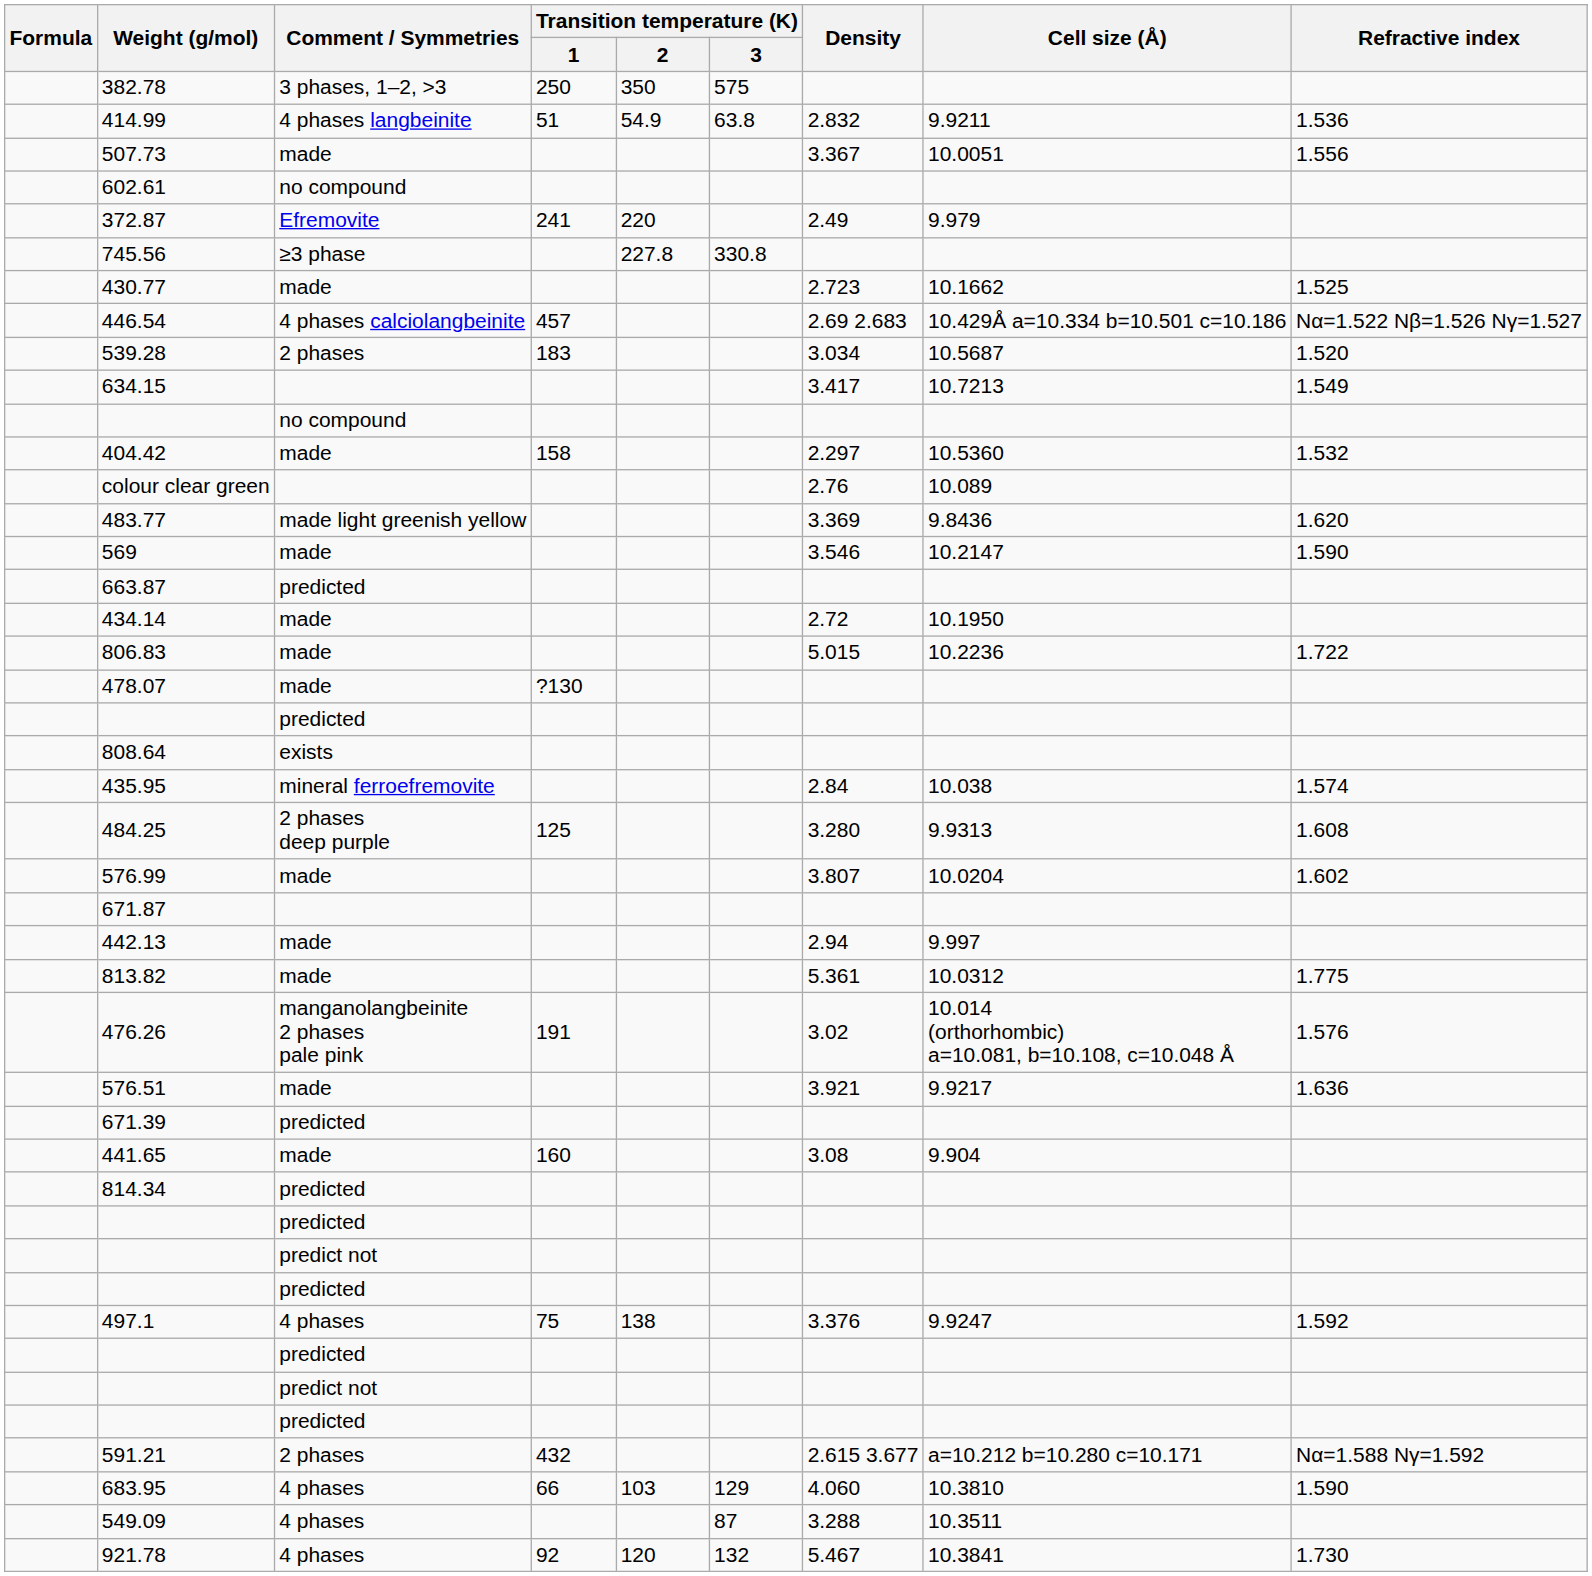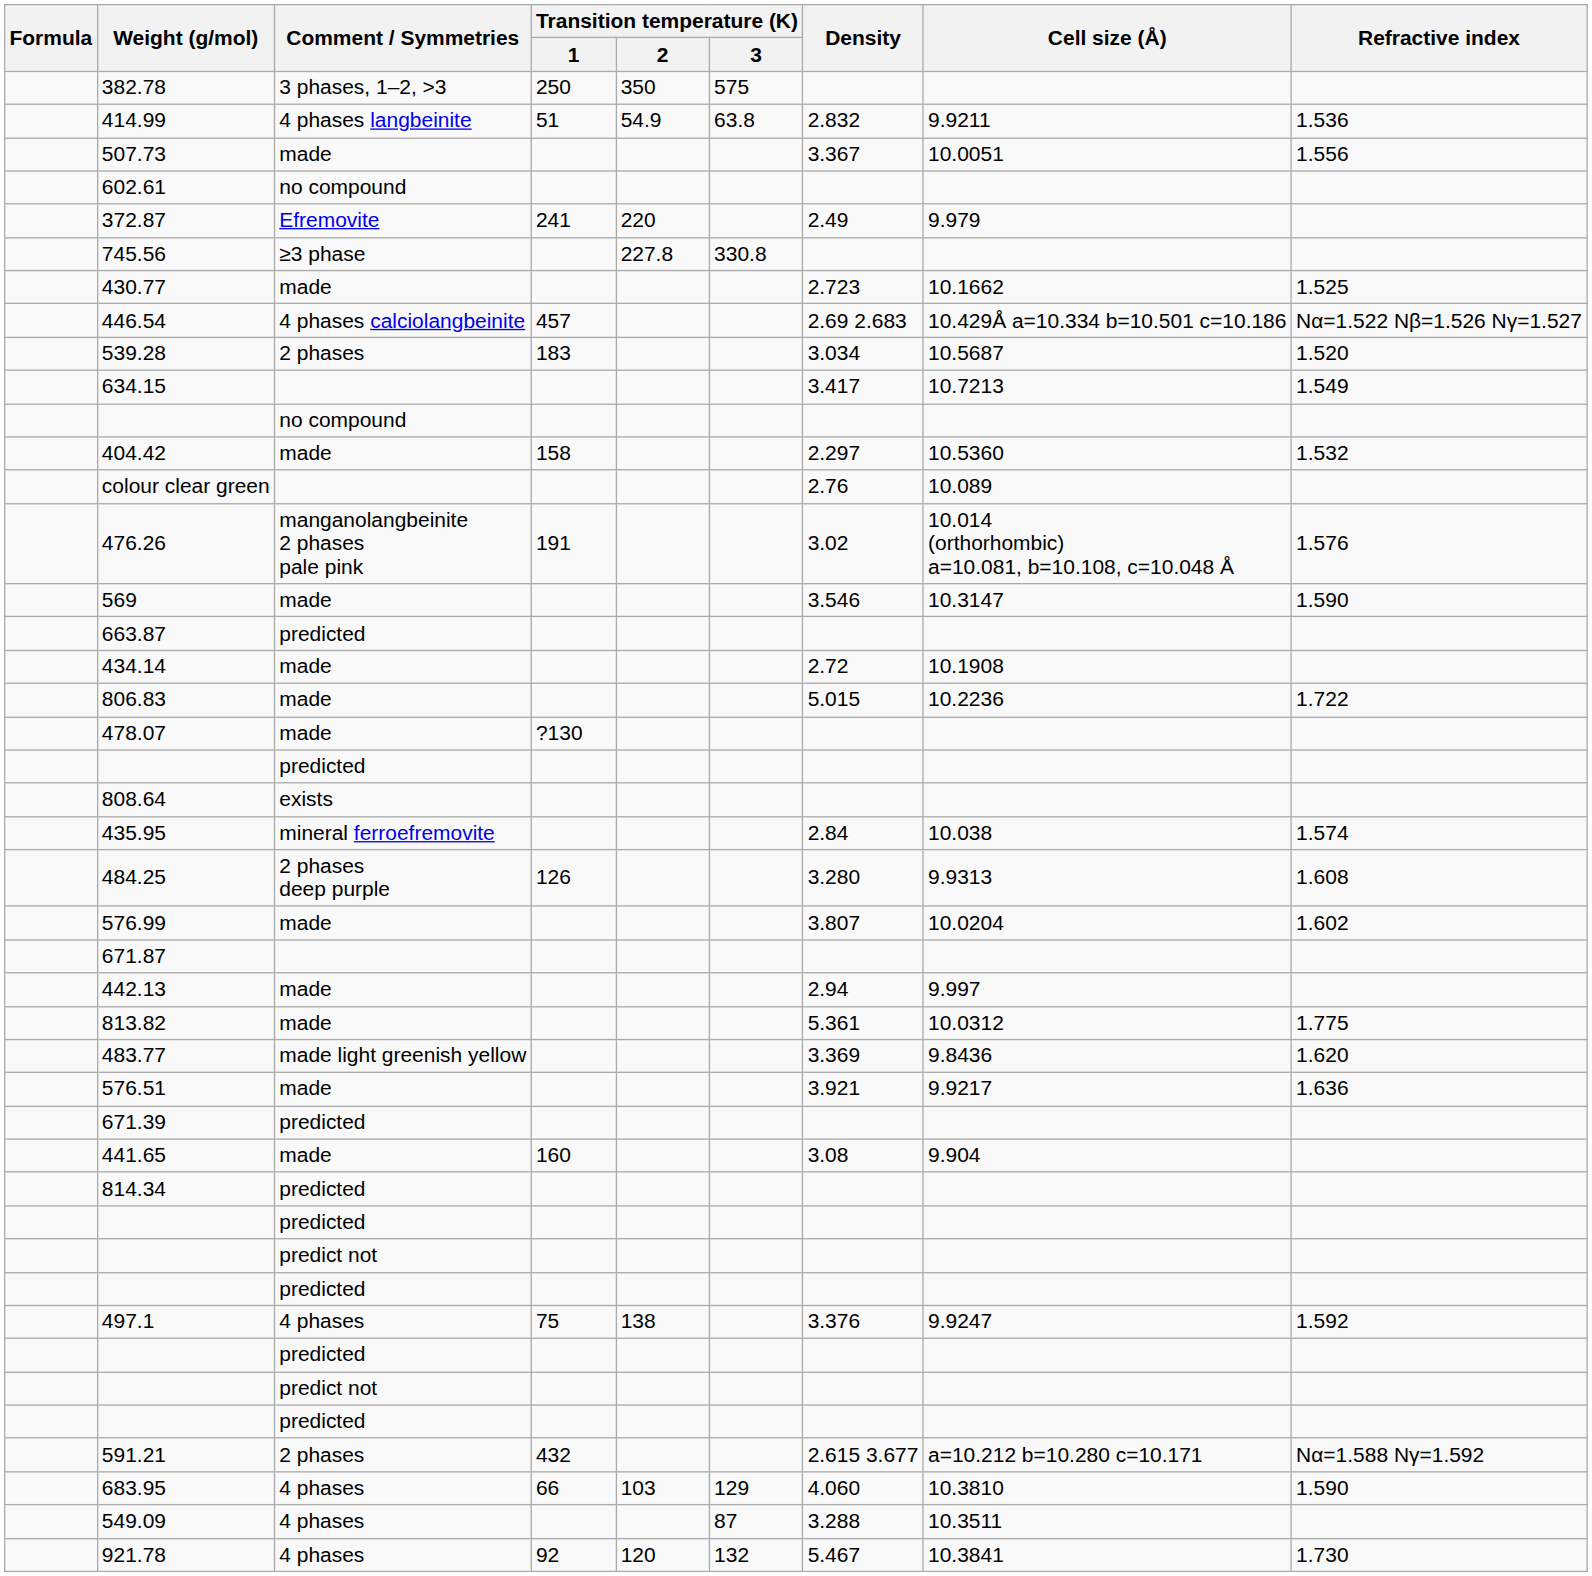rows swapped: 476.26 <-> 483.77
569 | Cell size (Å): 10.2147 -> 10.3147
434.14 | Cell size (Å): 10.1950 -> 10.1908
484.25 | Transition temperature (K) / 1: 125 -> 126
